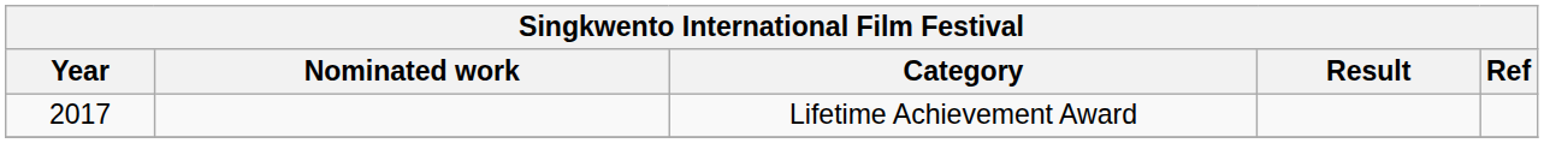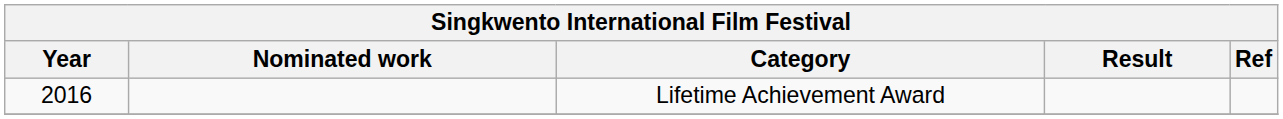Lifetime Achievement Award | Year: 2017 -> 2016
